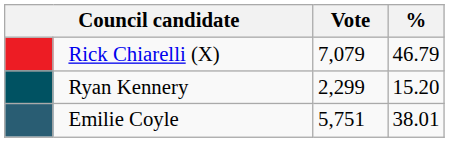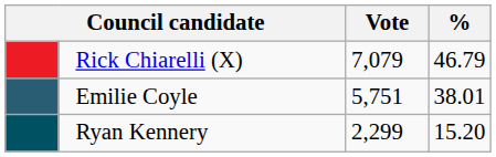rows swapped: Emilie Coyle <-> Ryan Kennery
